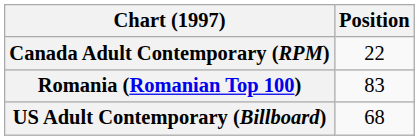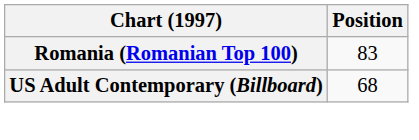- row: Canada Adult Contemporary (RPM) | 22
